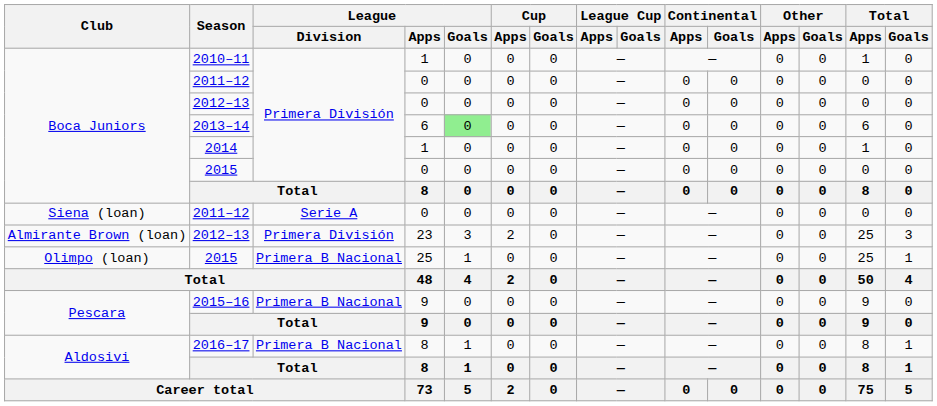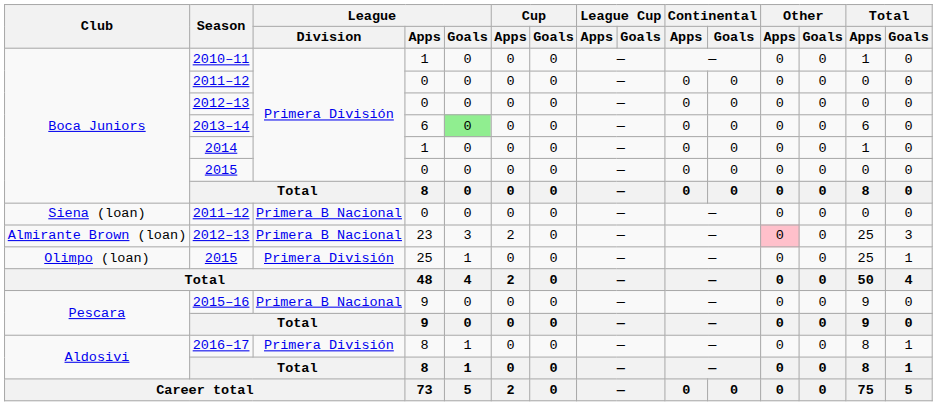Siena (loan) / 2011–12 | League / Division: Serie A -> Primera B Nacional
Almirante Brown (loan) / 2012–13 | League / Division: Primera División -> Primera B Nacional
Almirante Brown (loan) / 2012–13 | Other / Apps: no background -> pink background
Olimpo (loan) / 2015 | League / Division: Primera B Nacional -> Primera División
2016–17 | League / Division: Primera B Nacional -> Primera División
